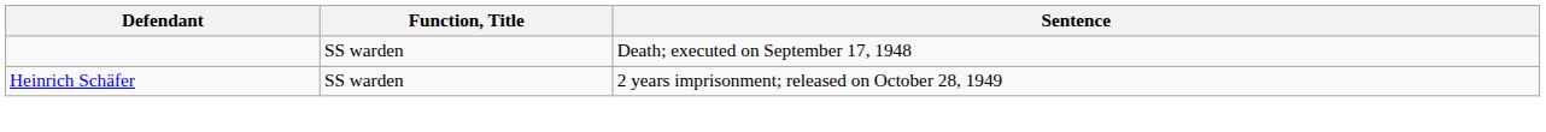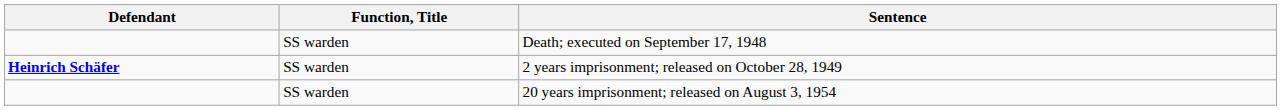2 years imprisonment; released on October 28, 1949 | Defendant: normal -> bold
+ row: SS warden | 20 years imprisonment; released on August 3, 1954
